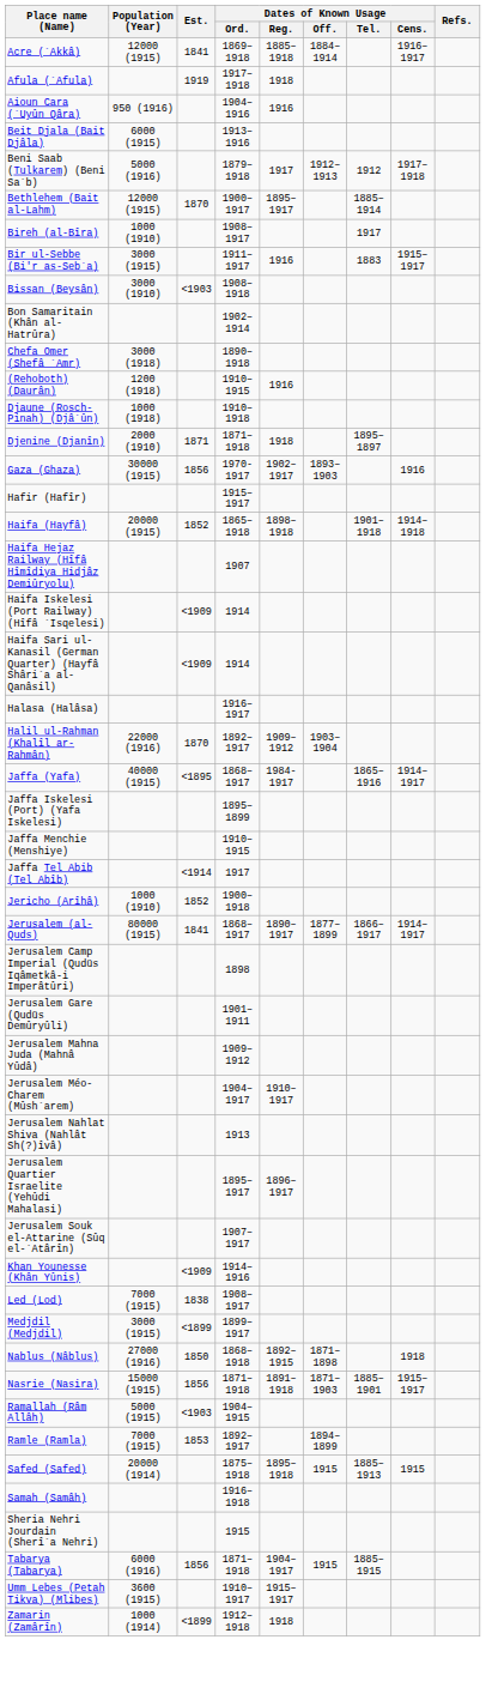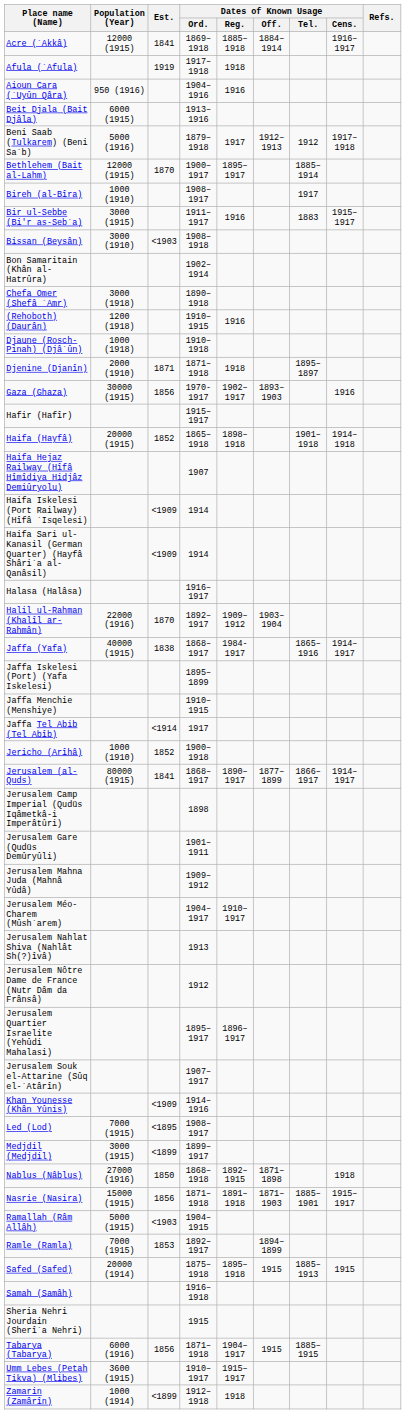Jaffa (Yafa) | Est.: <1895 -> 1838
+ row: Jerusalem Nôtre Dame de France (Nutr Dâm da Frânsâ) | 1912
Led (Lod) | Est.: 1838 -> <1895
